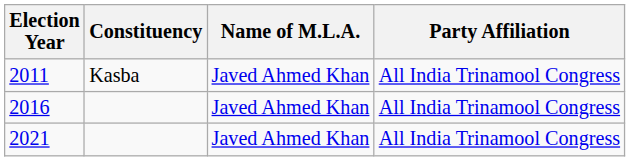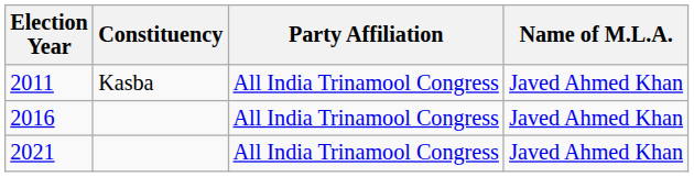columns swapped: Name of M.L.A. <-> Party Affiliation
